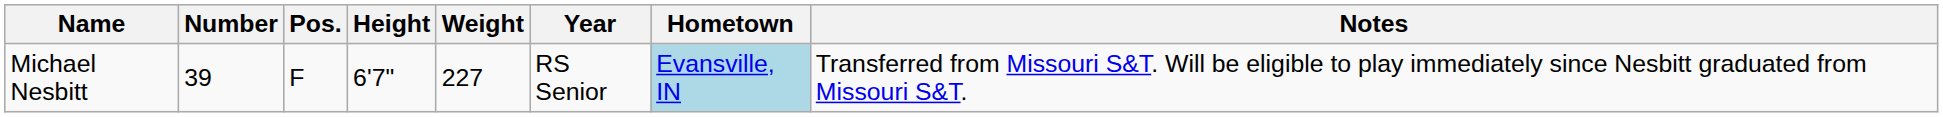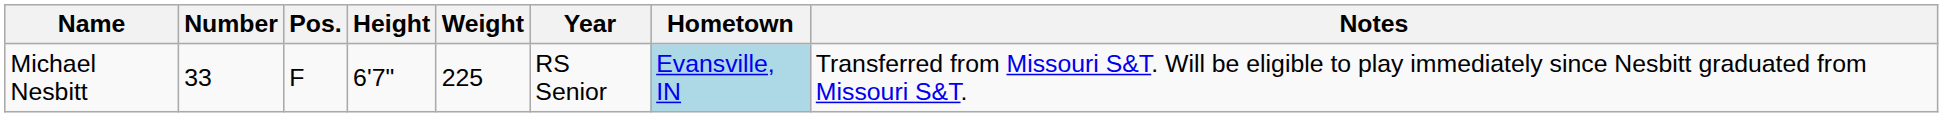Michael Nesbitt | Number: 39 -> 33
Michael Nesbitt | Weight: 227 -> 225
